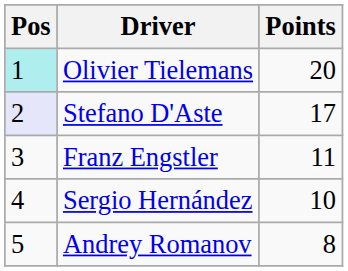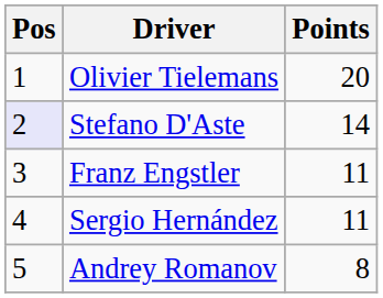Olivier Tielemans | Pos: paleturquoise background -> no background
Stefano D'Aste | Points: 17 -> 14
Sergio Hernández | Points: 10 -> 11
